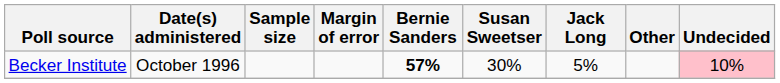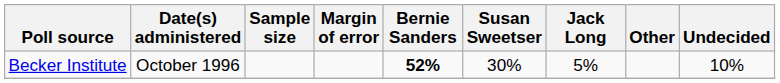Becker Institute | Bernie Sanders: 57% -> 52%
Becker Institute | Undecided: pink background -> no background
